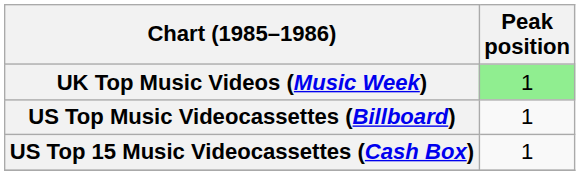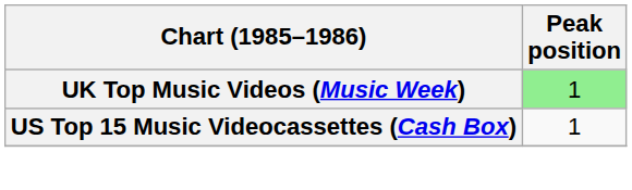- row: US Top Music Videocassettes (Billboard) | 1
